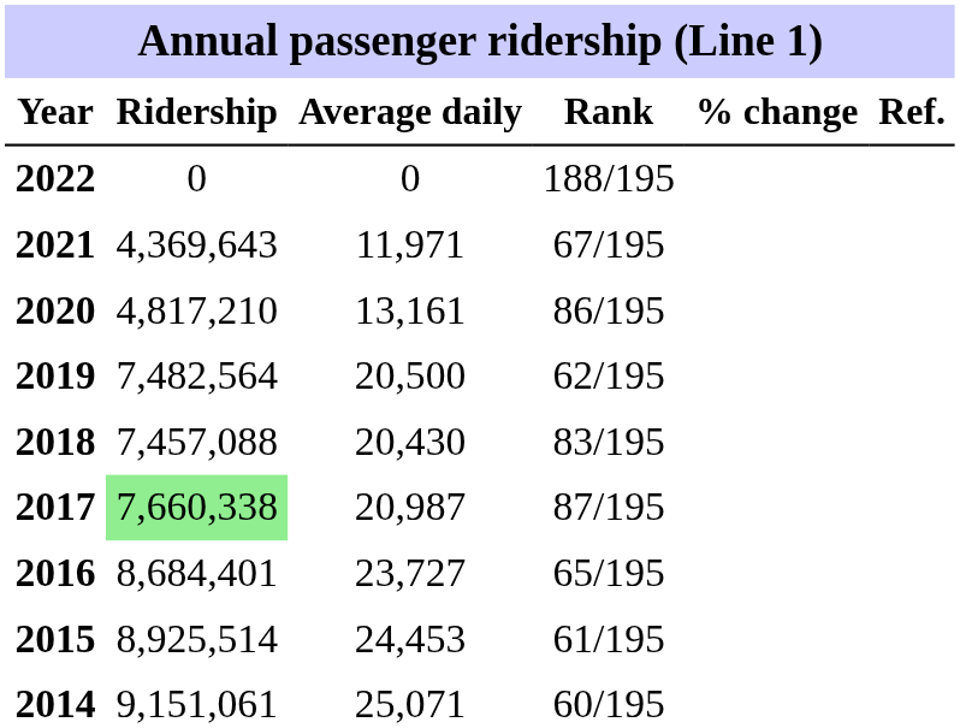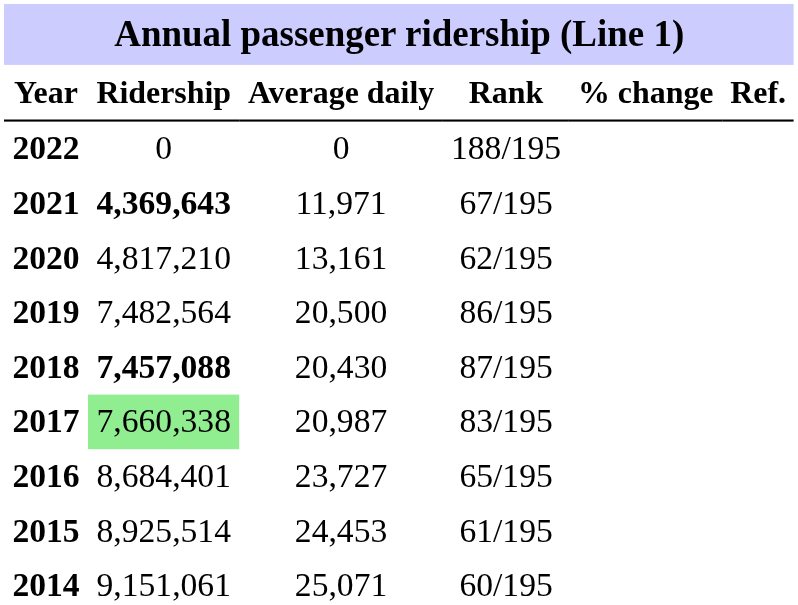2021 | Ridership: normal -> bold
2020 | Rank: 86/195 -> 62/195
2019 | Rank: 62/195 -> 86/195
2018 | Ridership: normal -> bold
2018 | Rank: 83/195 -> 87/195
2017 | Rank: 87/195 -> 83/195
